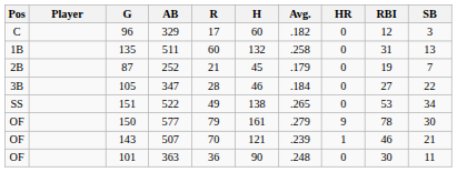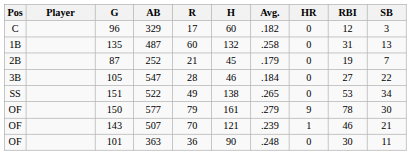135 | AB: 511 -> 487
105 | AB: 347 -> 547
